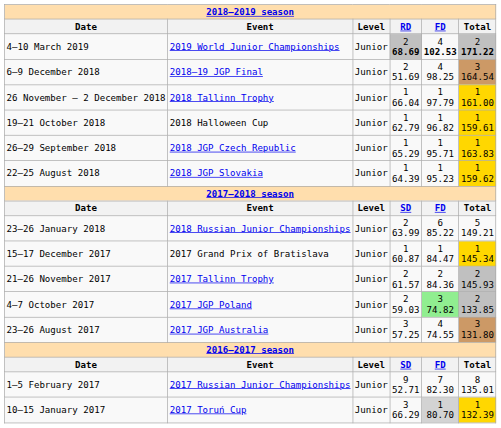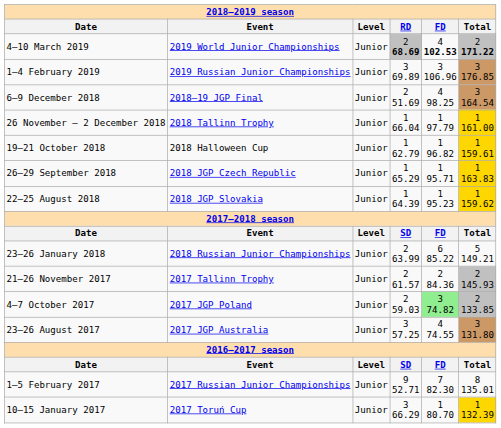+ row: 1–4 February 2019 | 2019 Russian Junior Championships | Junior | 3 69.89 | 3 106.96 | 3 176.85
- row: 15–17 December 2017 | 2017 Grand Prix of Bratislava | Junior | 1 60.87 | 1 84.47 | 1 145.34
10–15 January 2017 | column 5: lightgrey background -> no background
